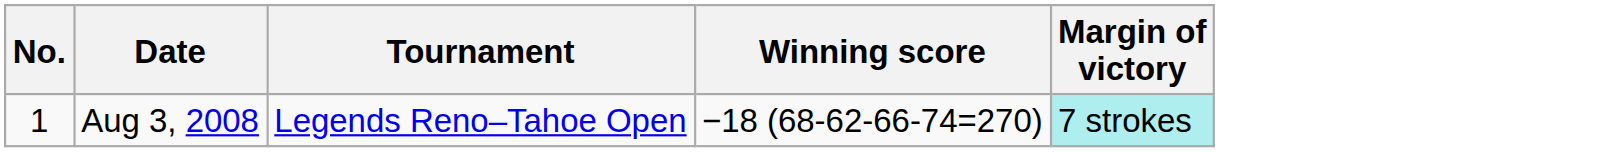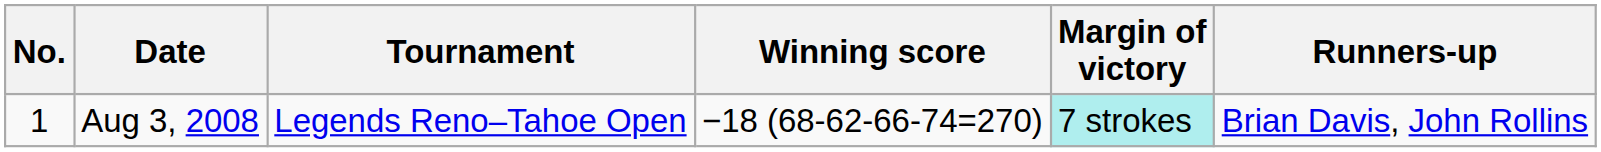+ column: Runners-up | Brian Davis, John Rollins
